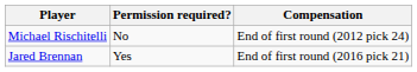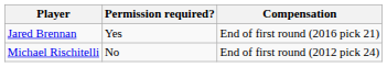rows swapped: Michael Rischitelli <-> Jared Brennan
